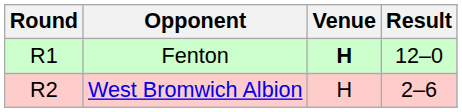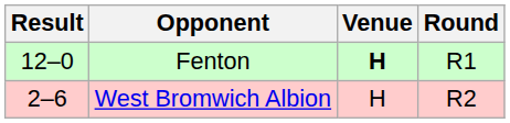columns swapped: Round <-> Result
